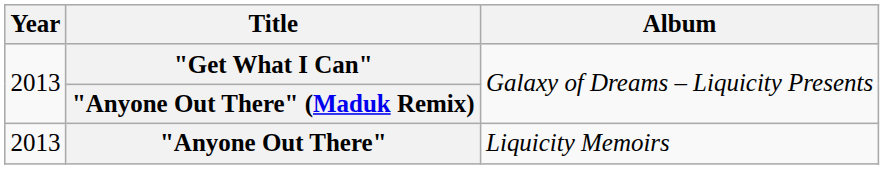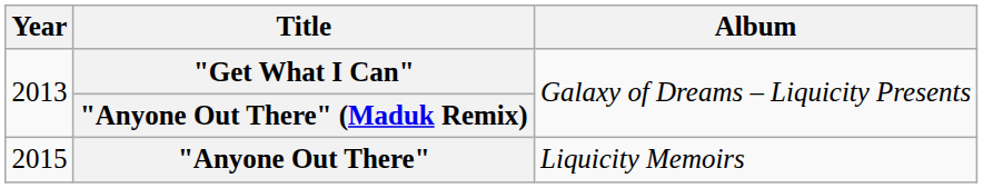"Anyone Out There" | Year: 2013 -> 2015
